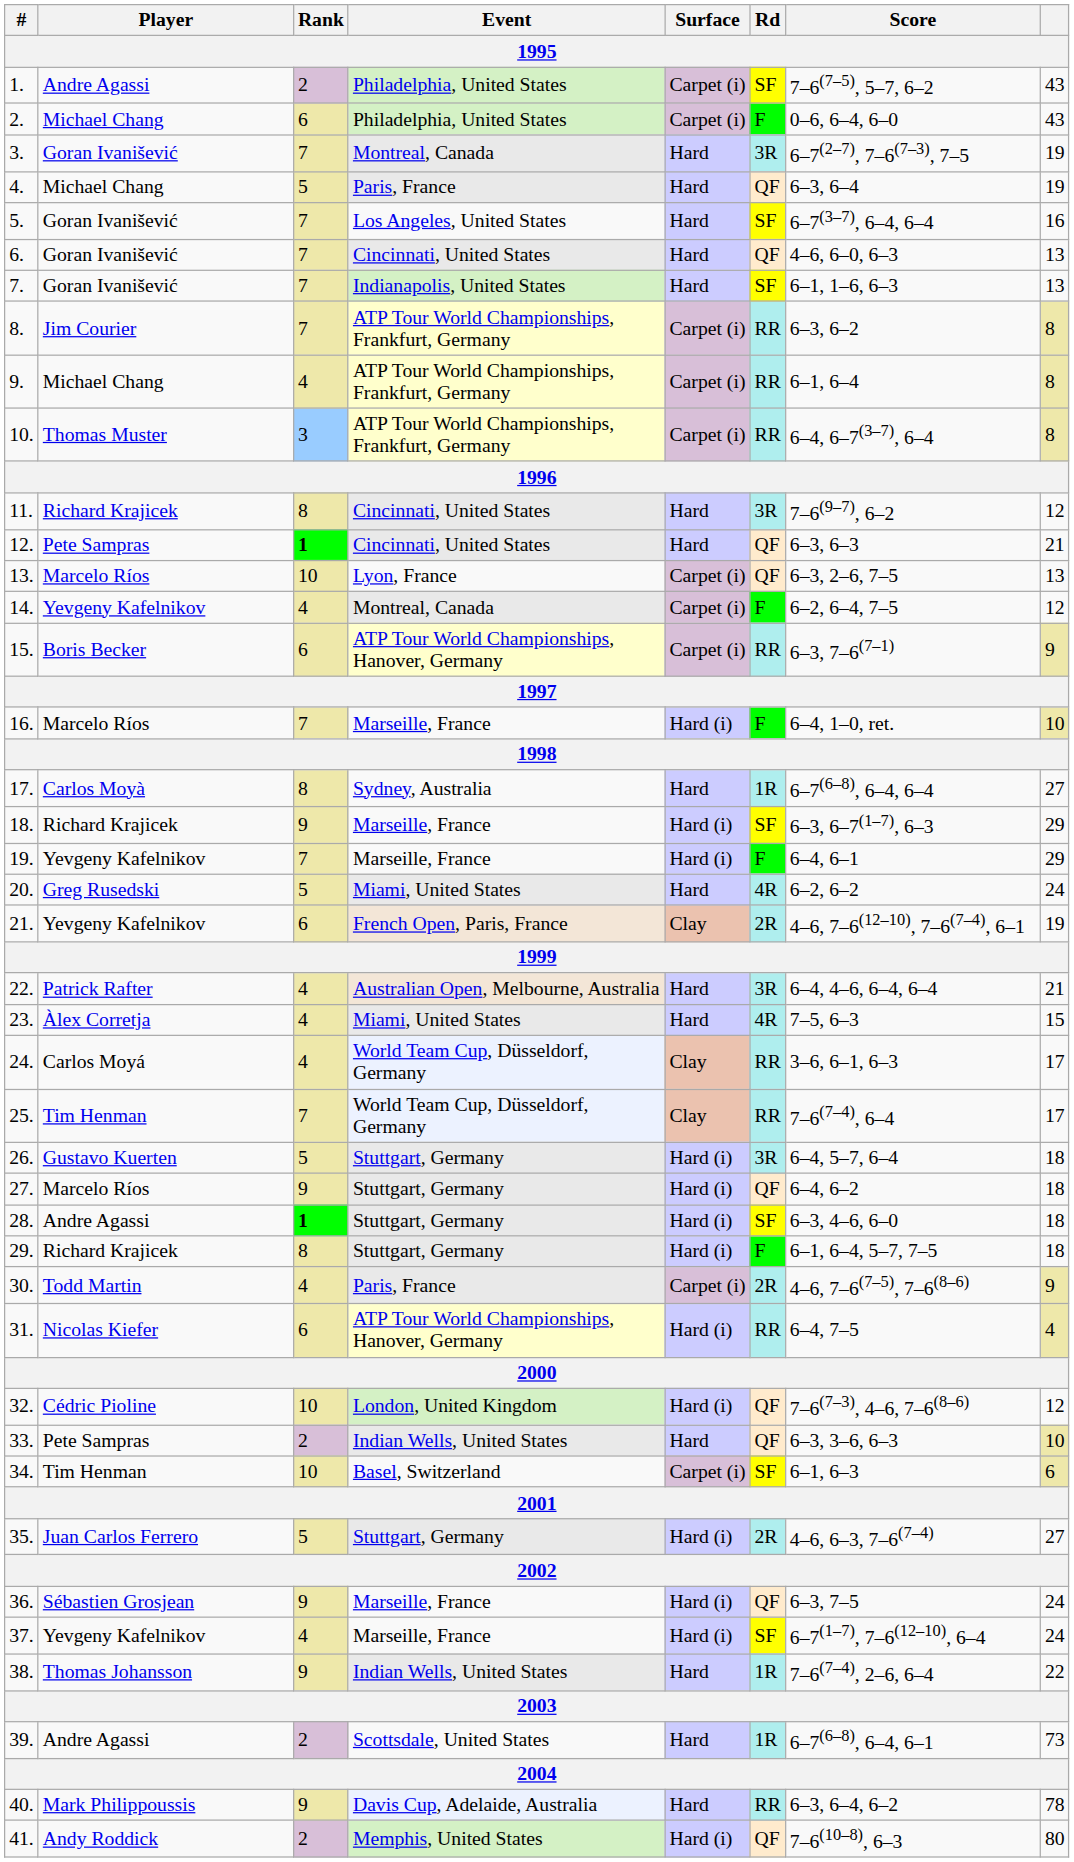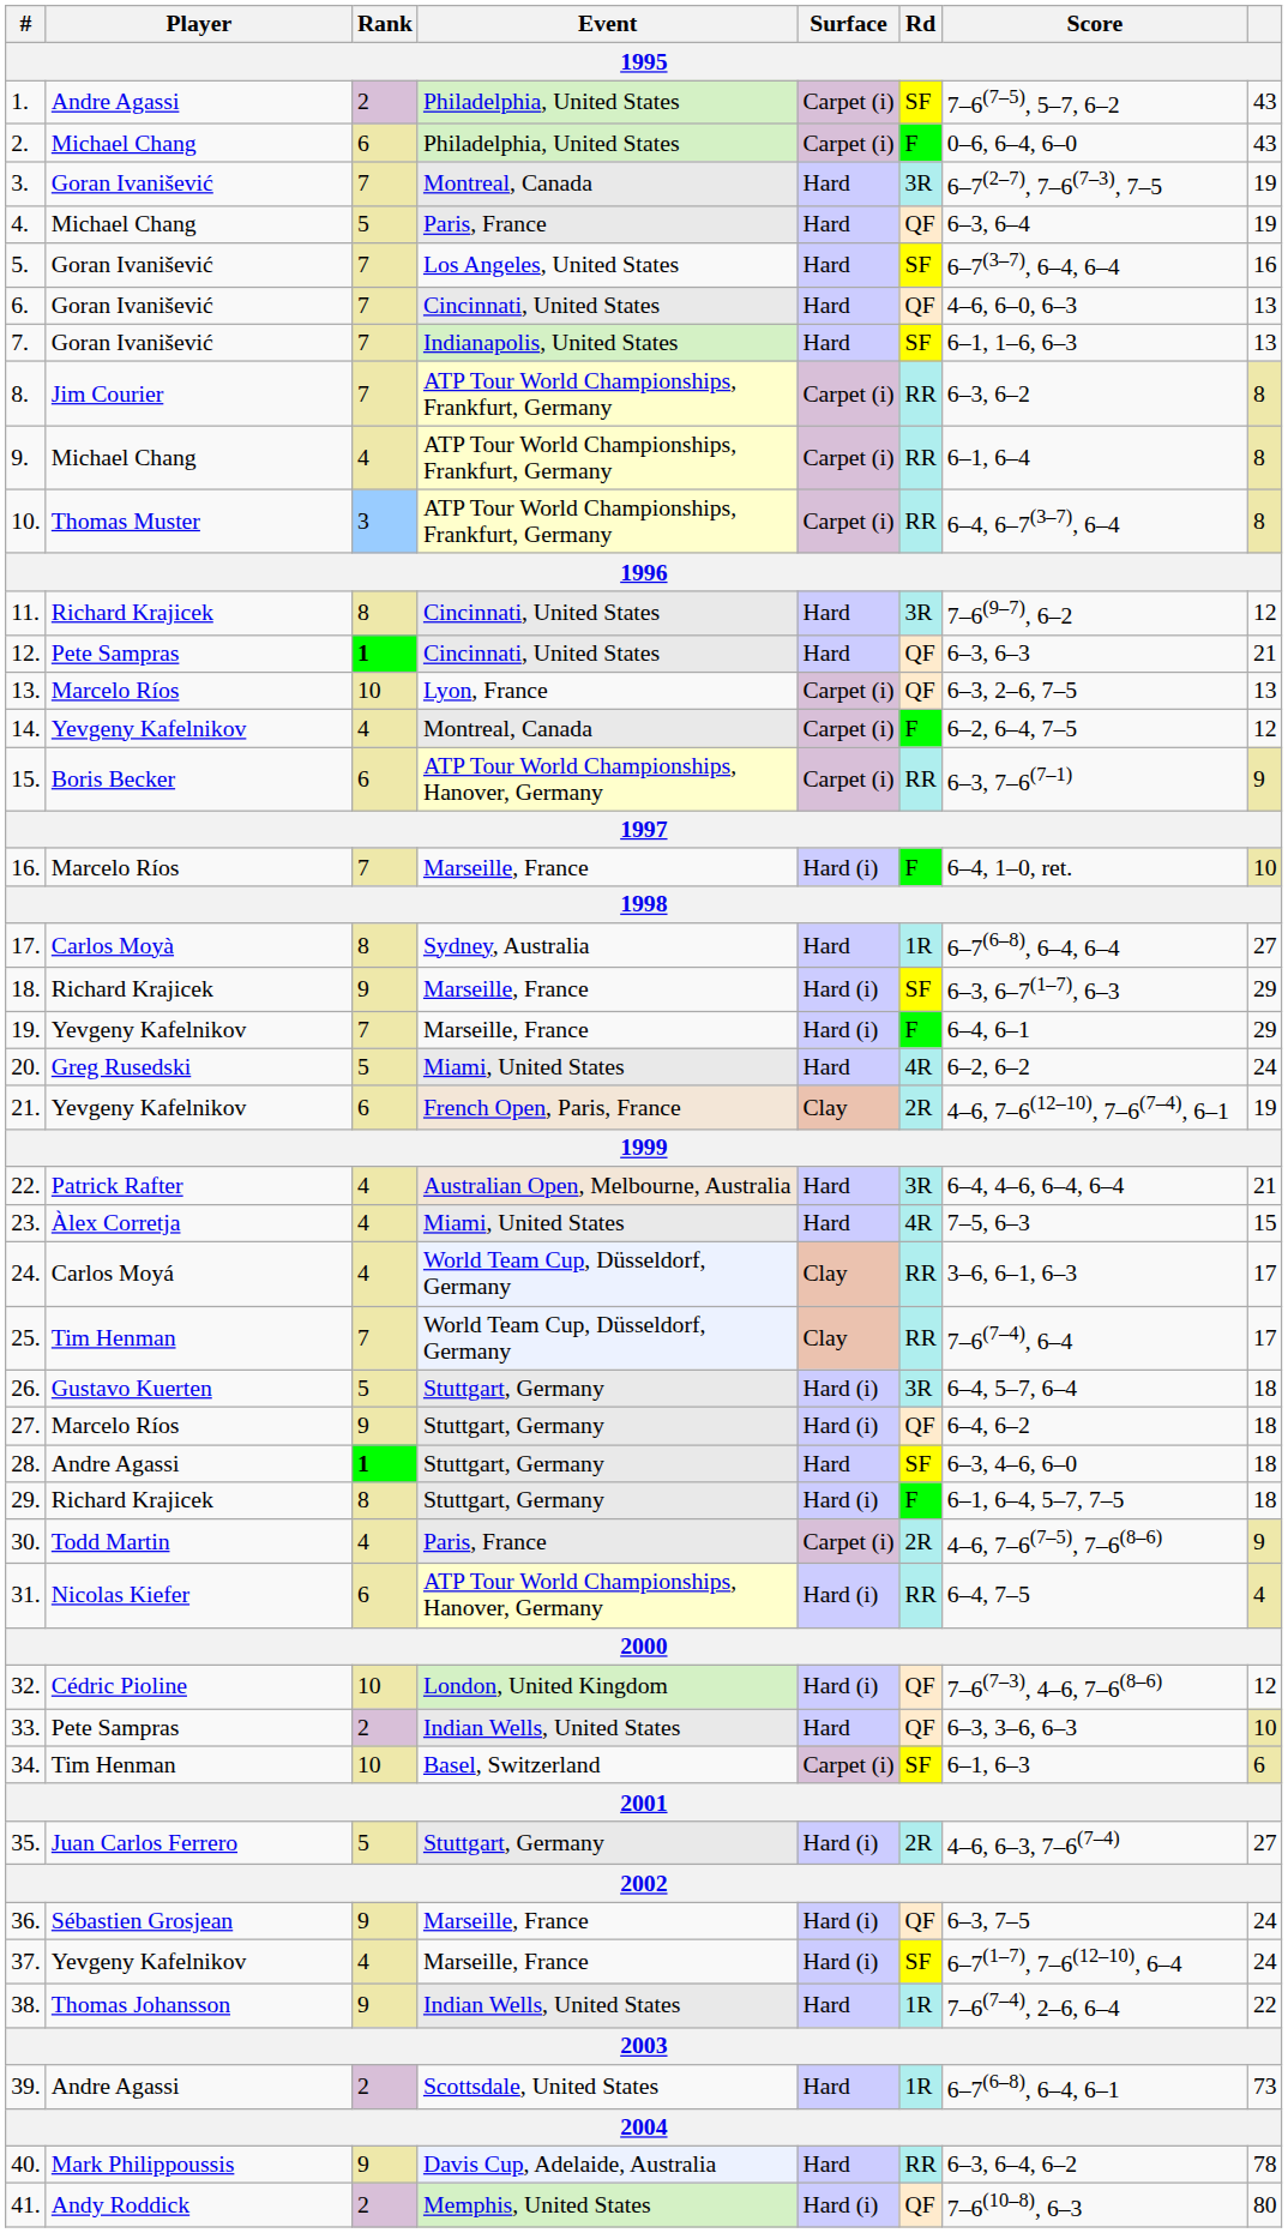28. | Surface: Hard (i) -> Hard
